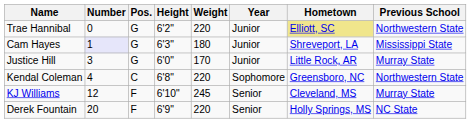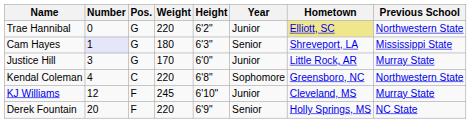columns swapped: Height <-> Weight
Cam Hayes | Year: Junior -> Senior
KJ Williams | Year: Senior -> Junior
